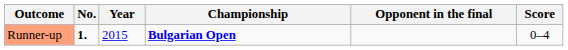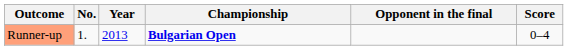Runner-up | No.: bold -> normal
Runner-up | Year: 2015 -> 2013
